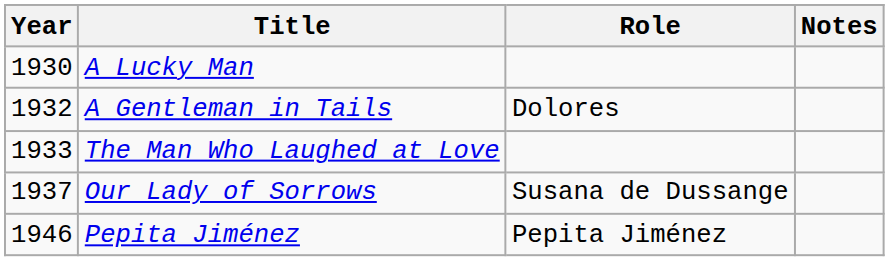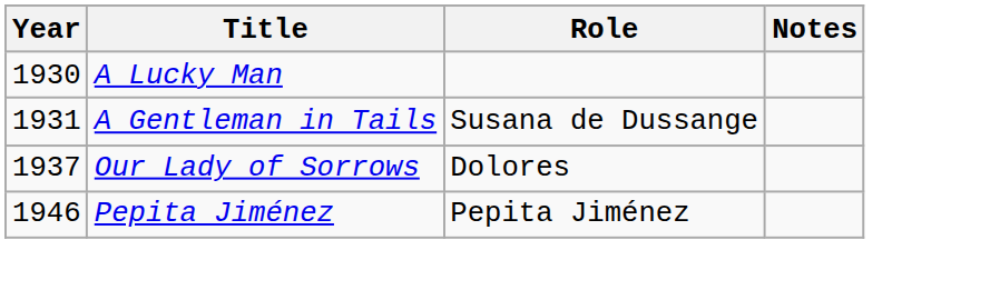A Gentleman in Tails | Year: 1932 -> 1931
A Gentleman in Tails | Role: Dolores -> Susana de Dussange
- row: 1933 | The Man Who Laughed at Love
Our Lady of Sorrows | Role: Susana de Dussange -> Dolores
